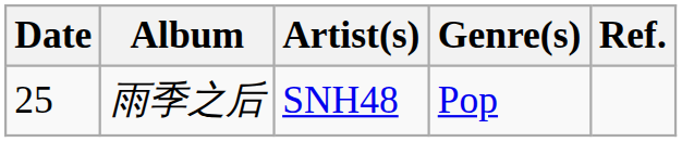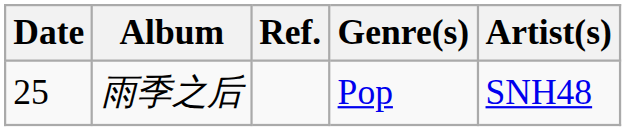columns swapped: Artist(s) <-> Ref.
